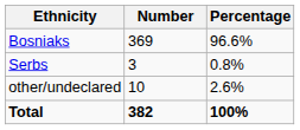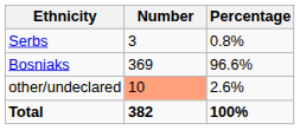rows swapped: Bosniaks <-> Serbs
other/undeclared | Number: no background -> lightsalmon background
